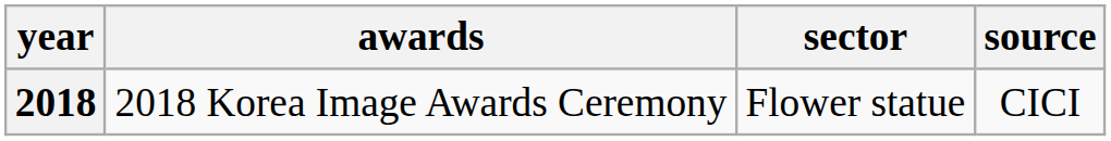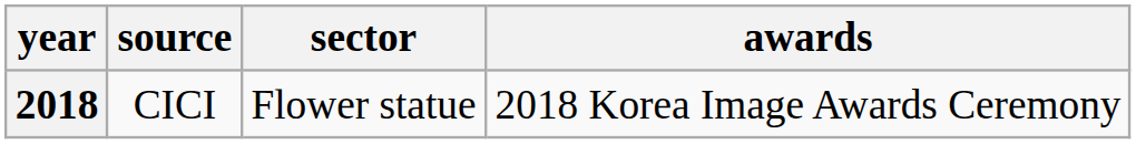columns swapped: awards <-> source
